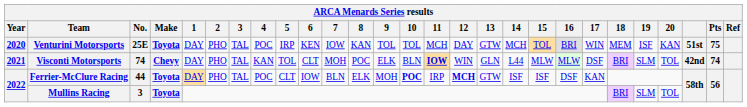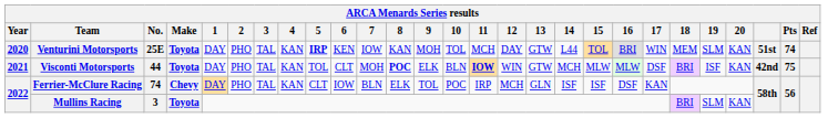Venturini Motorsports | 4: POC -> KAN
Venturini Motorsports | 5: normal -> bold
Venturini Motorsports | 9: TOL -> MOH
Venturini Motorsports | 14: MCH -> L44
Venturini Motorsports | 19: ISF -> SLM
Venturini Motorsports | Pts: 75 -> 74
Visconti Motorsports | No.: 74 -> 44
Visconti Motorsports | Make: Chevy -> Toyota
Visconti Motorsports | 8: normal -> bold
Visconti Motorsports | 13: GLN -> GTW
Visconti Motorsports | 14: L44 -> MCH
Visconti Motorsports | 19: SLM -> ISF
Visconti Motorsports | 20: TOL -> KAN
Visconti Motorsports | Pts: 74 -> 75
Ferrier-McClure Racing | No.: 44 -> 74
Ferrier-McClure Racing | Make: Toyota -> Chevy
Ferrier-McClure Racing | 4: POC -> KAN
Ferrier-McClure Racing | 9: MOH -> TOL
Ferrier-McClure Racing | 10: bold -> normal
Ferrier-McClure Racing | 12: bold -> normal
Ferrier-McClure Racing | 13: GTW -> GLN
Mullins Racing | 20: TOL -> KAN
